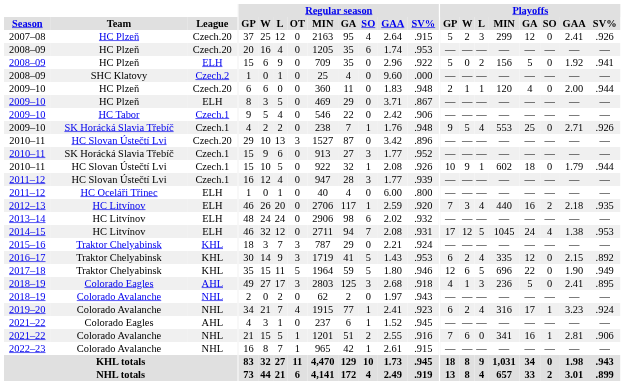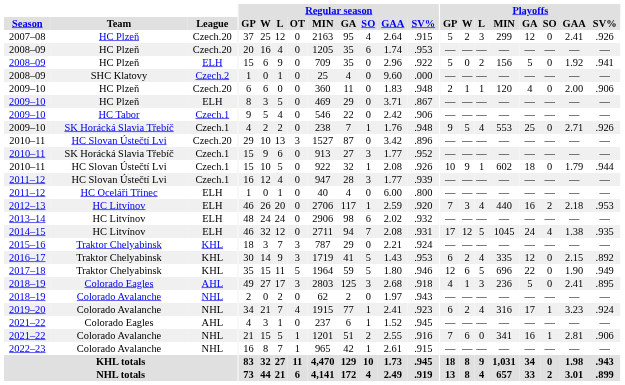2009–10 / Czech.20 | Playoffs / SV%: .944 -> .906
2012–13 | Playoffs / SV%: .935 -> .953
2014–15 | Playoffs / SV%: .953 -> .935
